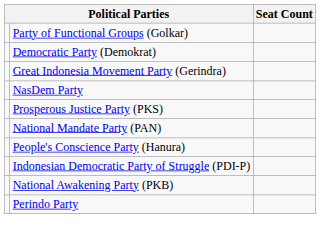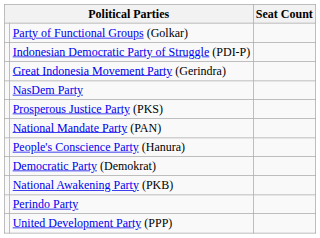rows swapped: Indonesian Democratic Party of Struggle (PDI-P) <-> Democratic Party (Demokrat)
+ row: United Development Party (PPP)
